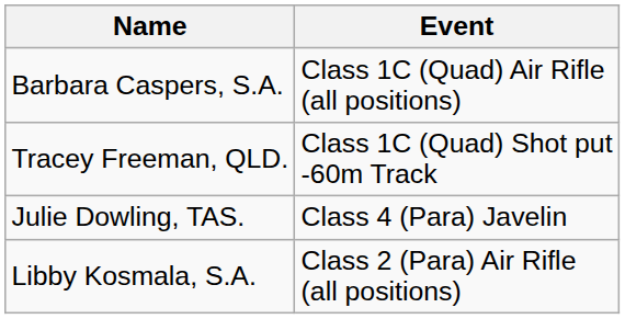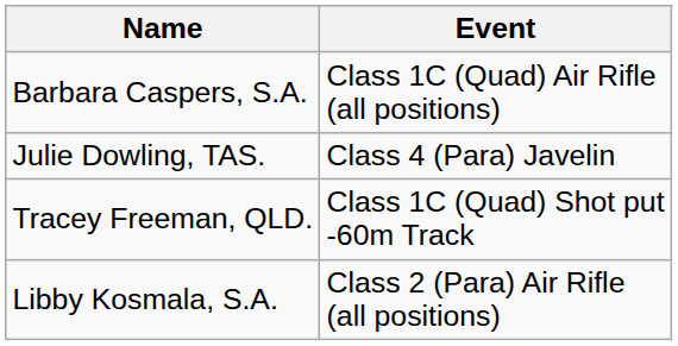rows swapped: Julie Dowling, TAS. <-> Tracey Freeman, QLD.
